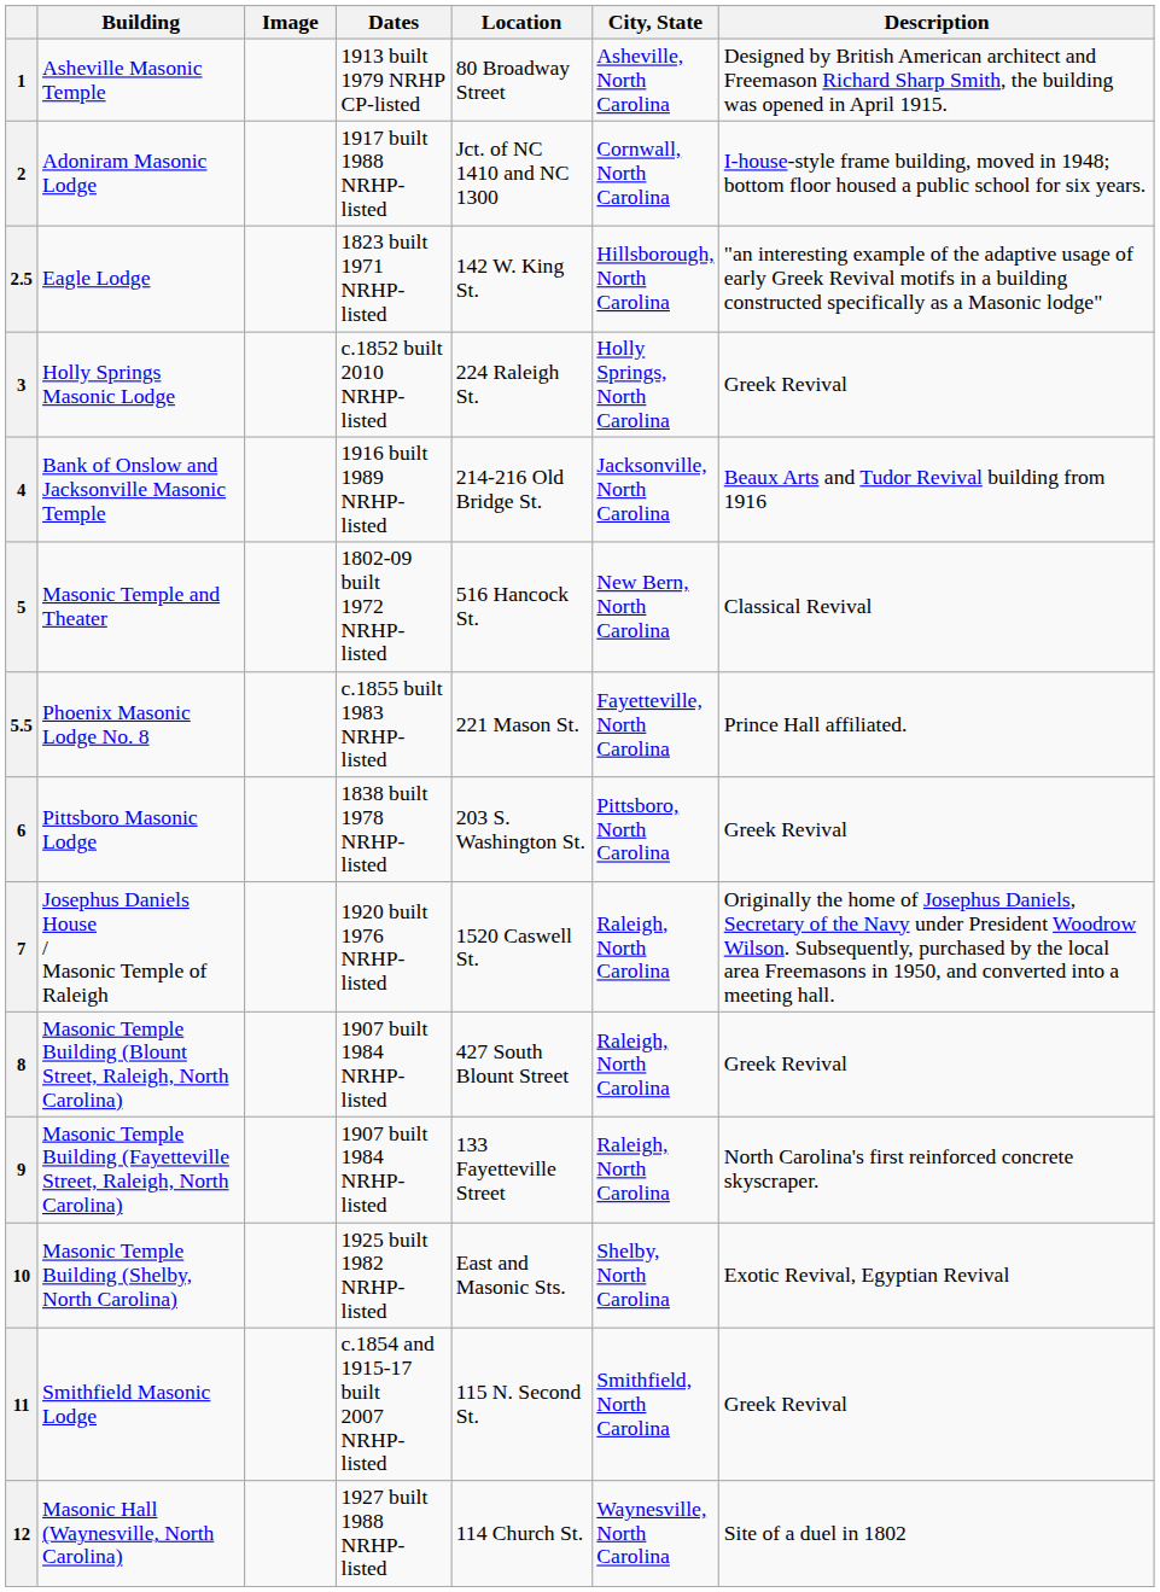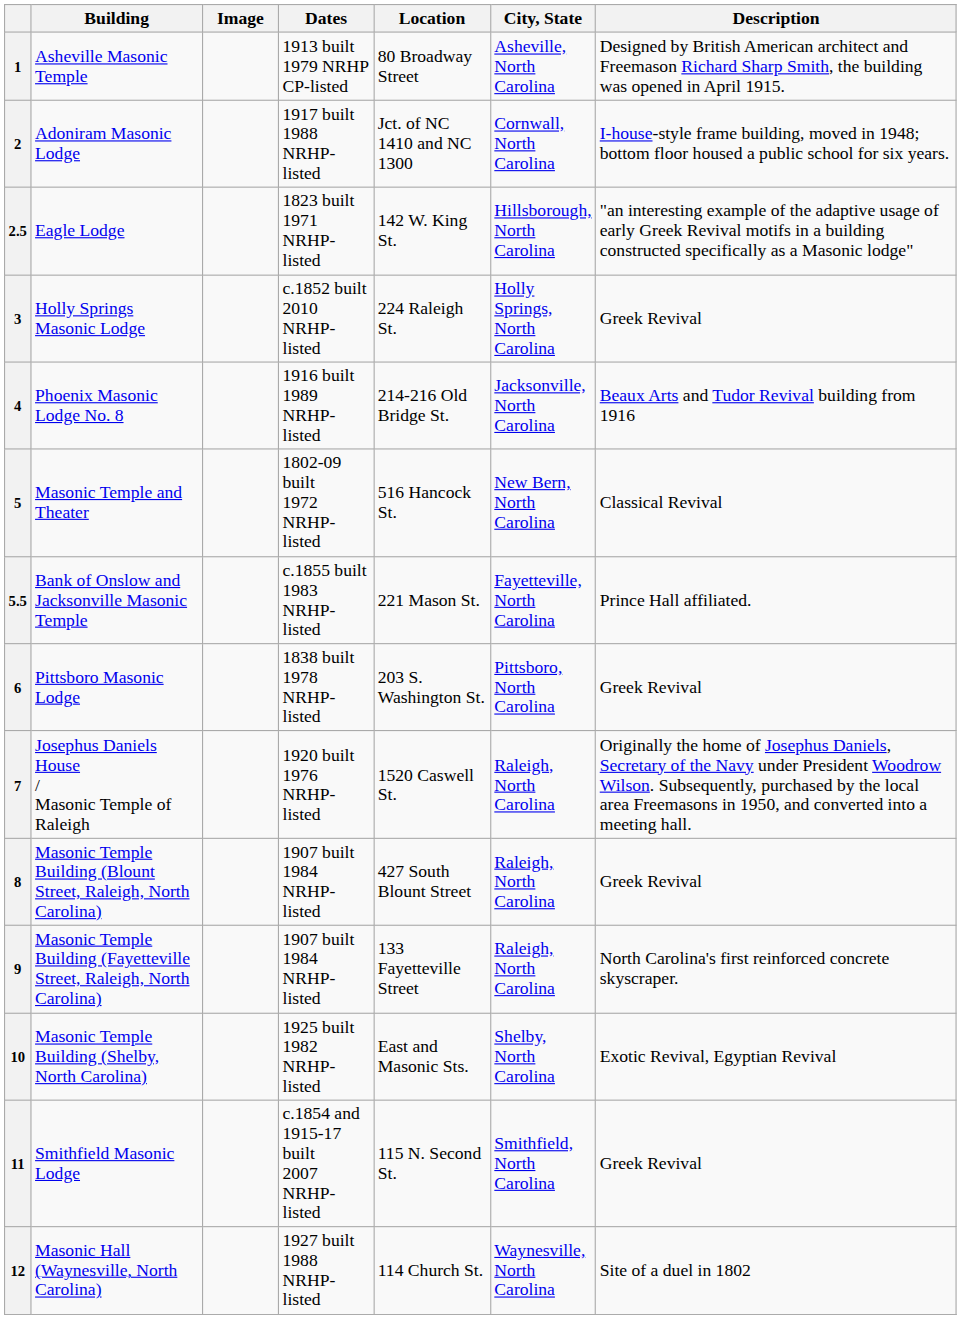4 | Building: Bank of Onslow and Jacksonville Masonic Temple -> Phoenix Masonic Lodge No. 8
5.5 | Building: Phoenix Masonic Lodge No. 8 -> Bank of Onslow and Jacksonville Masonic Temple
